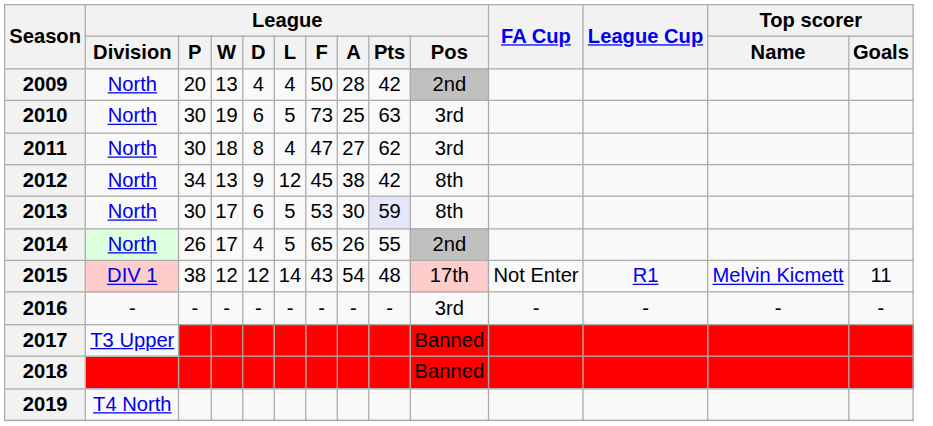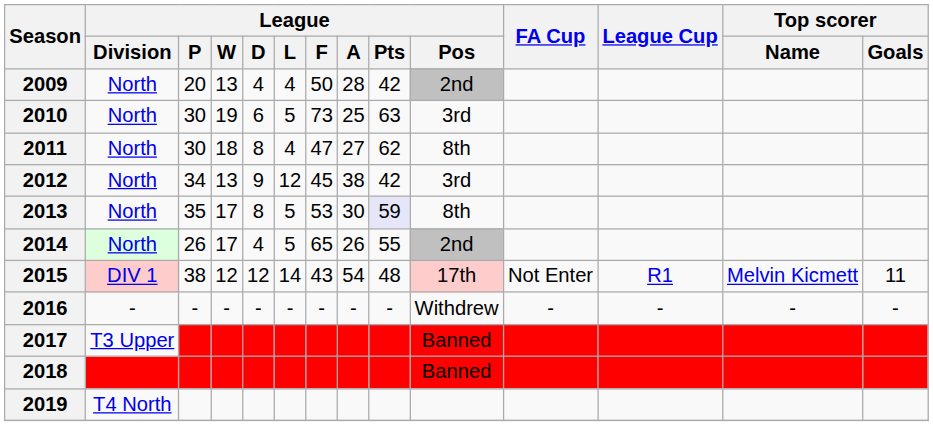2011 | League / Pos: 3rd -> 8th
2012 | League / Pos: 8th -> 3rd
2013 | League / P: 30 -> 35
2013 | League / D: 6 -> 8
2016 | League / Pos: 3rd -> Withdrew
